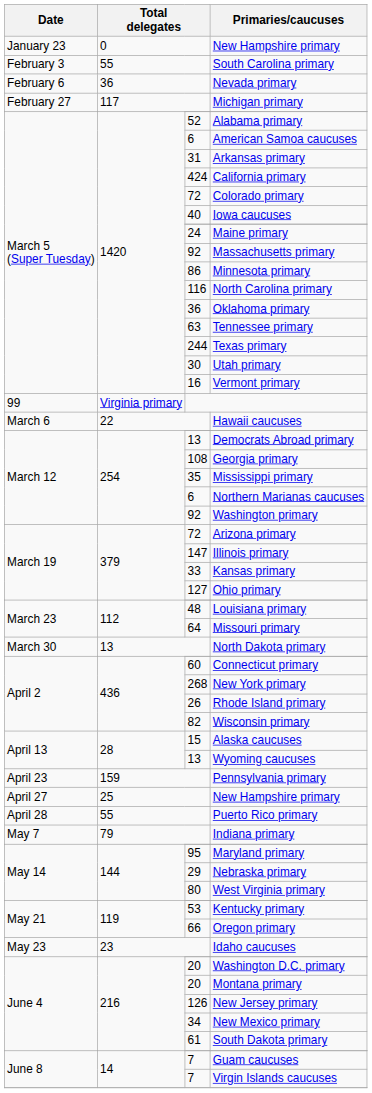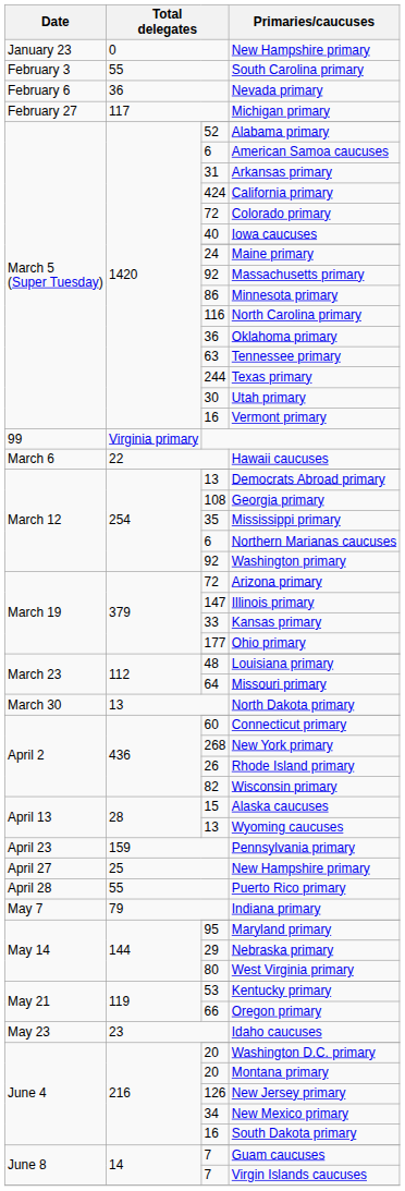Ohio primary | column 3: 127 -> 177
South Dakota primary | column 3: 61 -> 16
